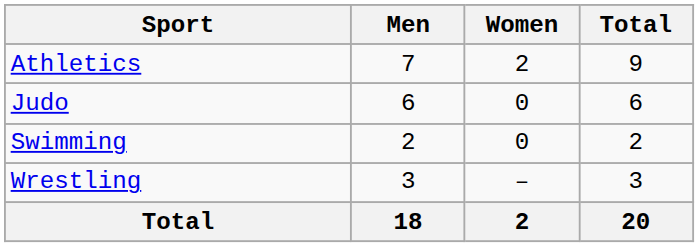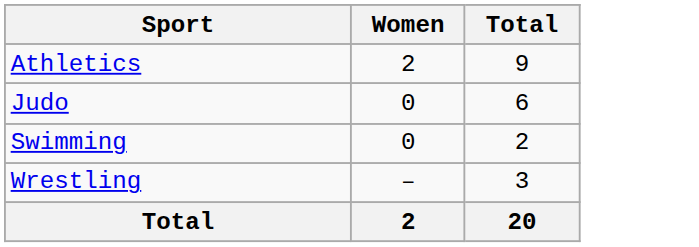- column: Men | 7 | 6 | 2 | 3 | 18
